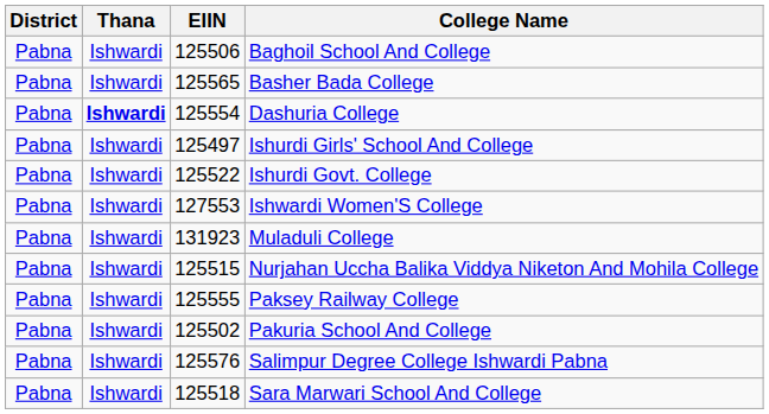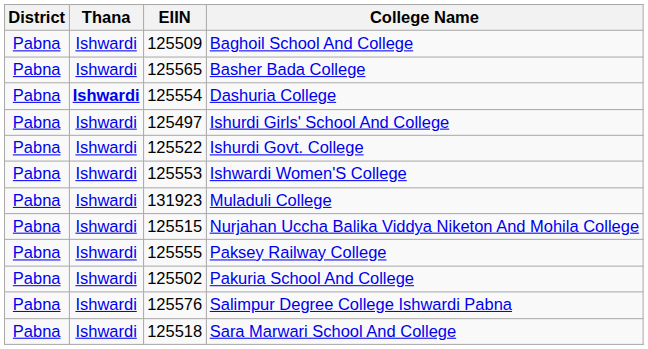Baghoil School And College | EIIN: 125506 -> 125509
Ishwardi Women'S College | EIIN: 127553 -> 125553
